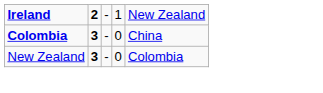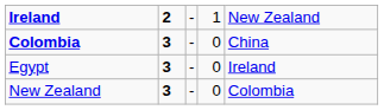+ row: Egypt | 3 | - | 0 | Ireland
